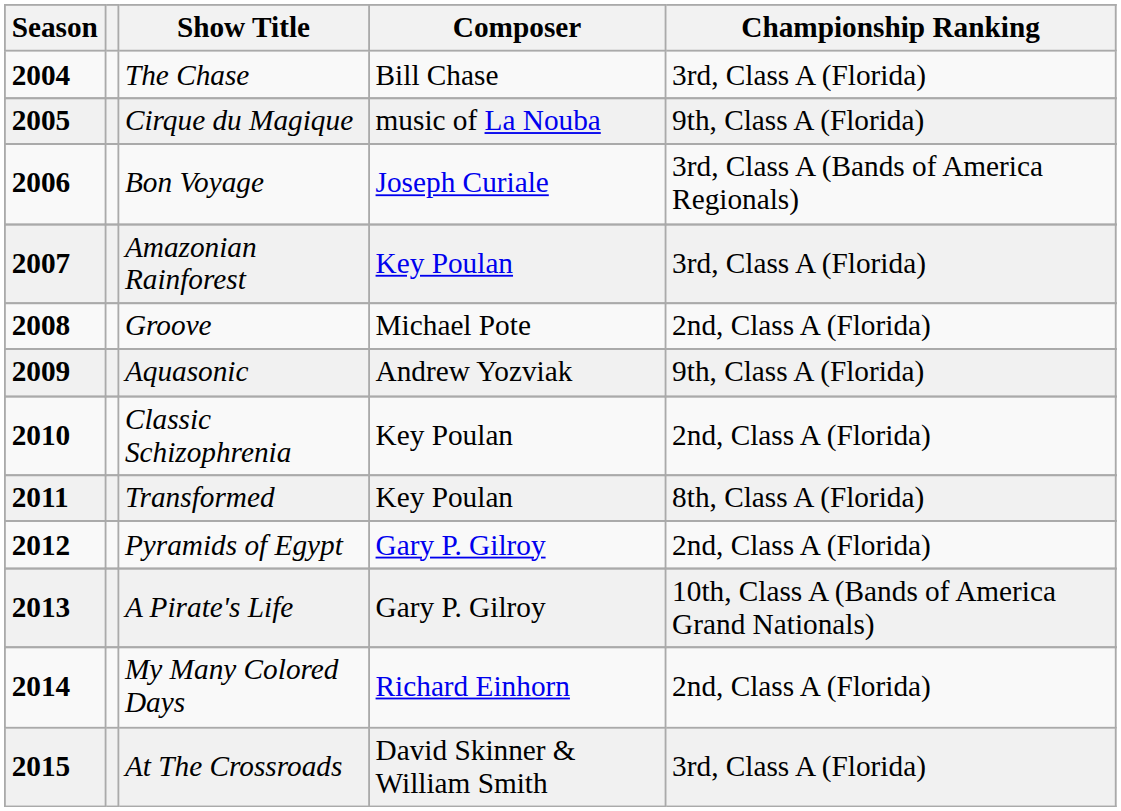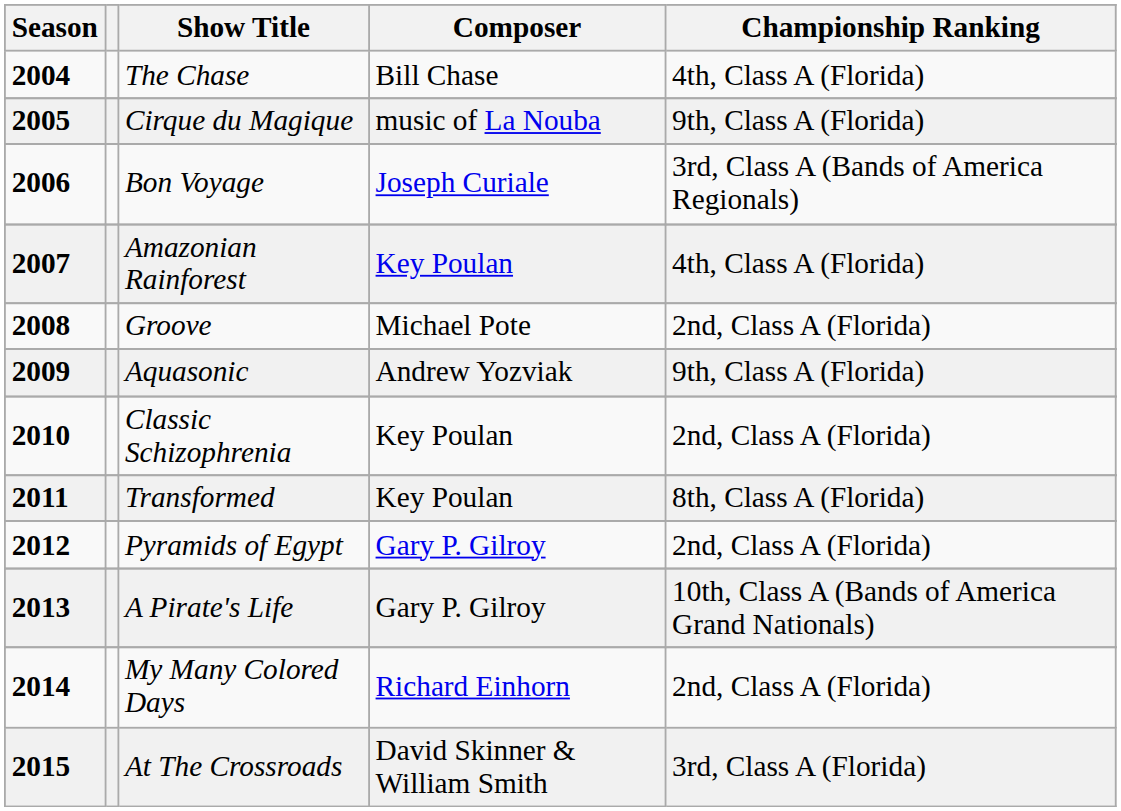The Chase | Championship Ranking: 3rd, Class A (Florida) -> 4th, Class A (Florida)
Amazonian Rainforest | Championship Ranking: 3rd, Class A (Florida) -> 4th, Class A (Florida)
